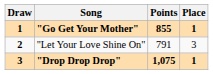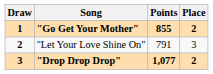"Go Get Your Mother" | Place: 1 -> 2
"Drop Drop Drop" | Points: 1,075 -> 1,077
"Drop Drop Drop" | Place: 1 -> 2
